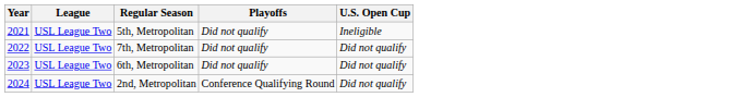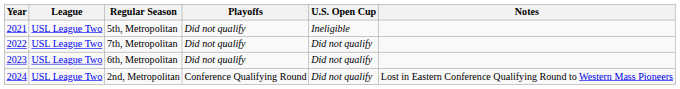+ column: Notes | Lost in Eastern Conference Qualifying Round to Western Mass Pioneers
